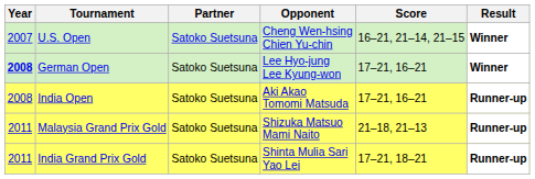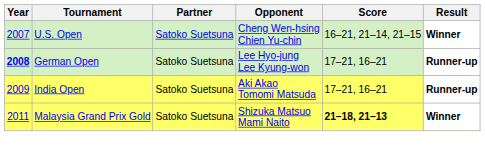German Open | Result: Winner -> Runner-up
India Open | Year: 2008 -> 2009
Malaysia Grand Prix Gold | Score: normal -> bold
Malaysia Grand Prix Gold | Result: Runner-up -> Winner
- row: 2011 | India Grand Prix Gold | Satoko Suetsuna | Shinta Mulia Sari Yao Lei | 17–21, 18–21 | Runner-up
